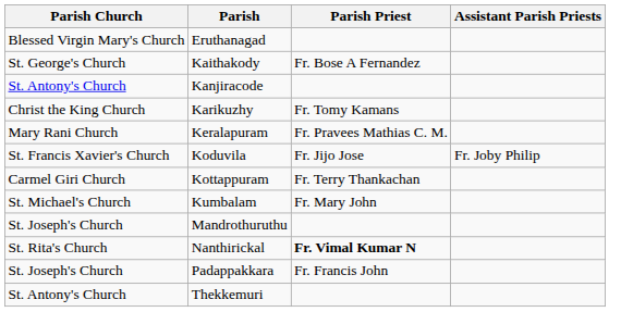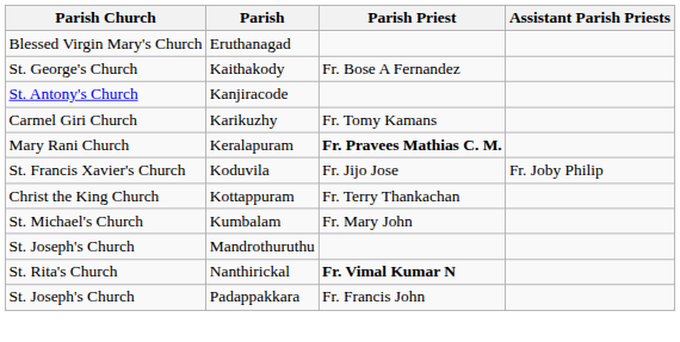Karikuzhy | Parish Church: Christ the King Church -> Carmel Giri Church
Keralapuram | Parish Priest: normal -> bold
Kottappuram | Parish Church: Carmel Giri Church -> Christ the King Church
- row: St. Antony's Church | Thekkemuri
